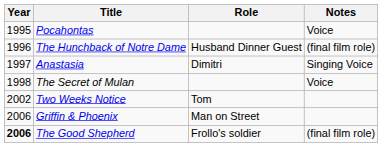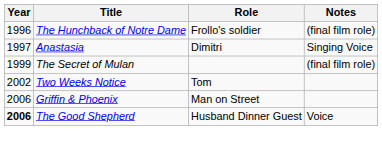- row: 1995 | Pocahontas | Voice
The Hunchback of Notre Dame | Role: Husband Dinner Guest -> Frollo's soldier
The Secret of Mulan | Year: 1998 -> 1999
The Secret of Mulan | Notes: Voice -> (final film role)
The Good Shepherd | Role: Frollo's soldier -> Husband Dinner Guest
The Good Shepherd | Notes: (final film role) -> Voice
